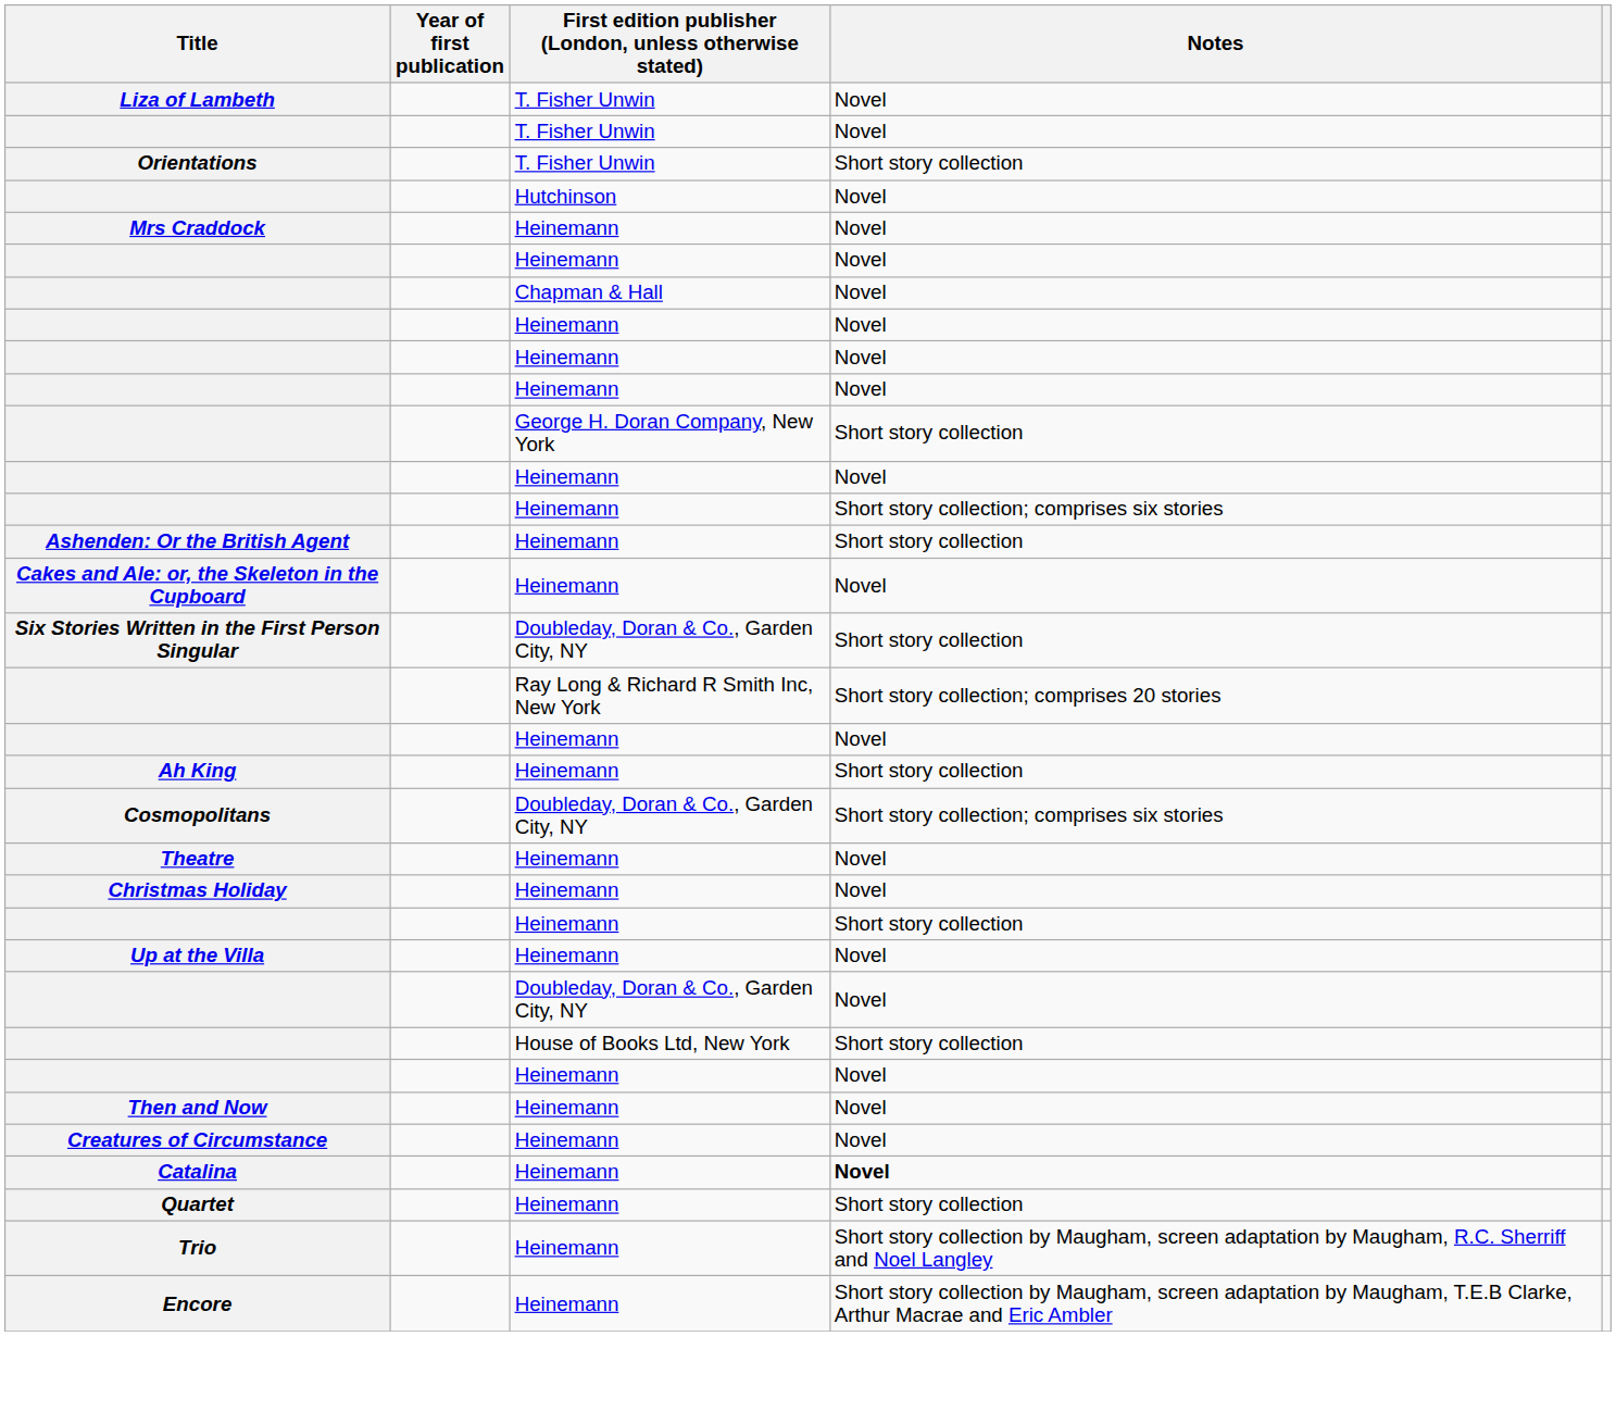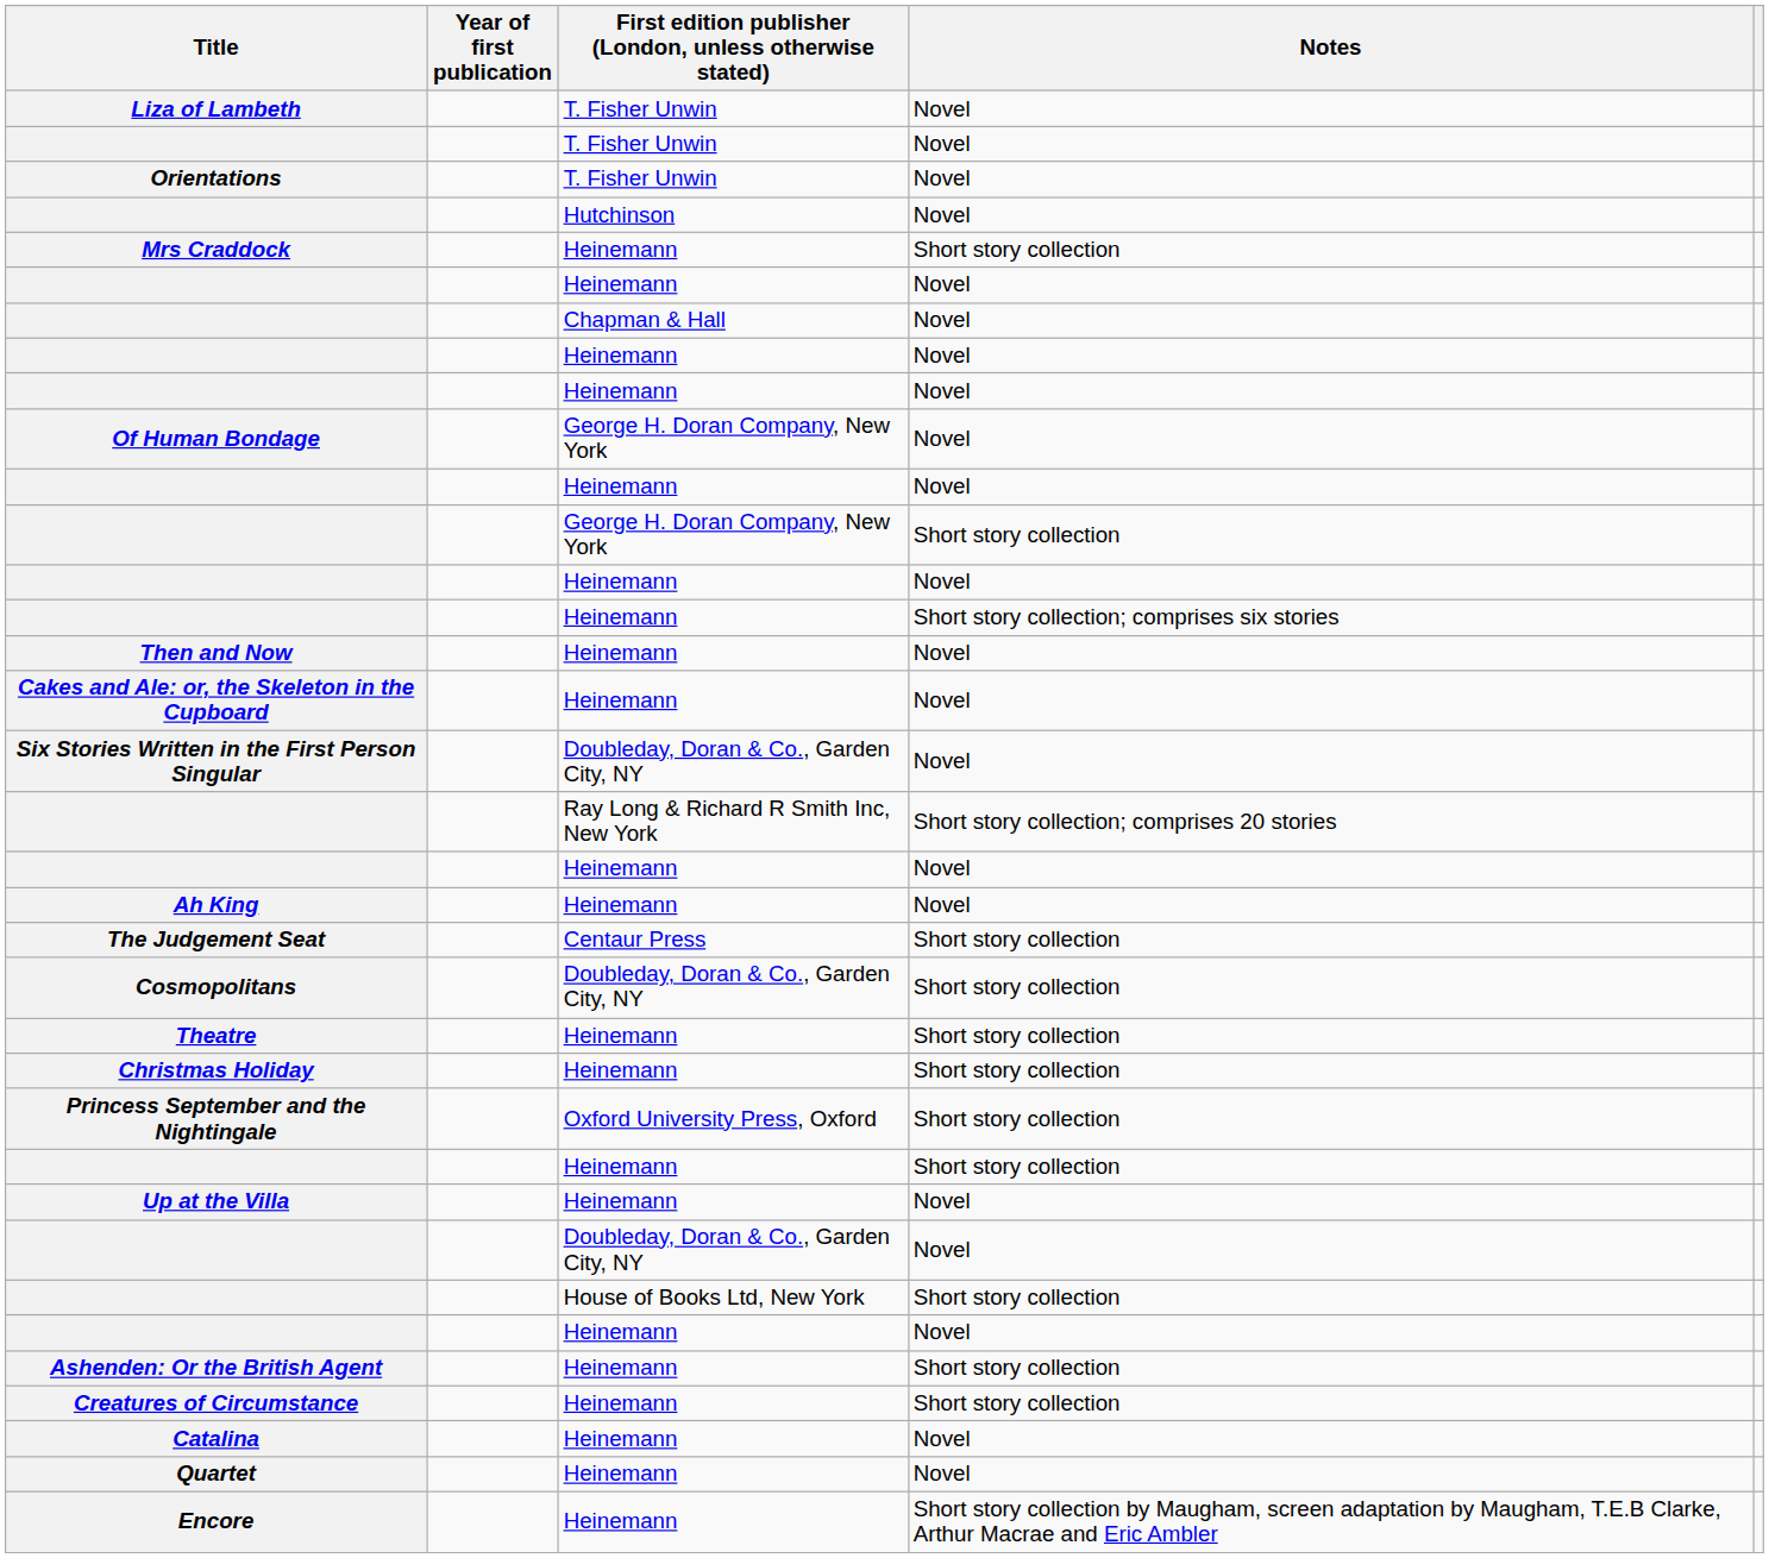Orientations | Notes: Short story collection -> Novel
Mrs Craddock | Notes: Novel -> Short story collection
+ row: Of Human Bondage | George H. Doran Company, New York | Novel
rows swapped: Ashenden: Or the British Agent <-> Then and Now
Six Stories Written in the First Person Singular | Notes: Short story collection -> Novel
Ah King | Notes: Short story collection -> Novel
+ row: The Judgement Seat | Centaur Press | Short story collection
Cosmopolitans | Notes: Short story collection; comprises six stories -> Short story collection
Theatre | Notes: Novel -> Short story collection
Christmas Holiday | Notes: Novel -> Short story collection
+ row: Princess September and the Nightingale | Oxford University Press, Oxford | Short story collection
Creatures of Circumstance | Notes: Novel -> Short story collection
Catalina | Notes: bold -> normal
Quartet | Notes: Short story collection -> Novel
- row: Trio | Heinemann | Short story collection by Maugham, screen adaptation by Maugham, R.C. Sherriff and Noel Langley
